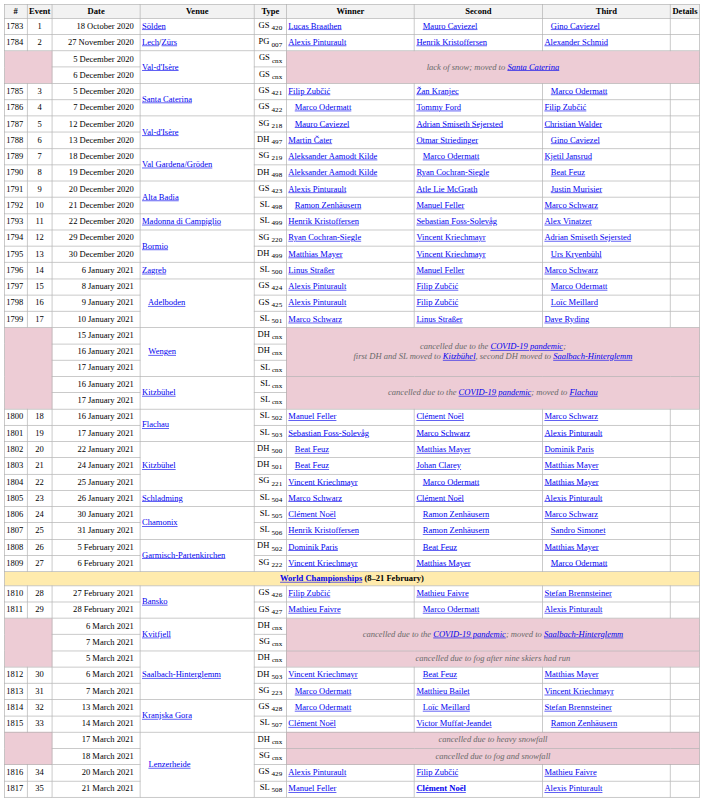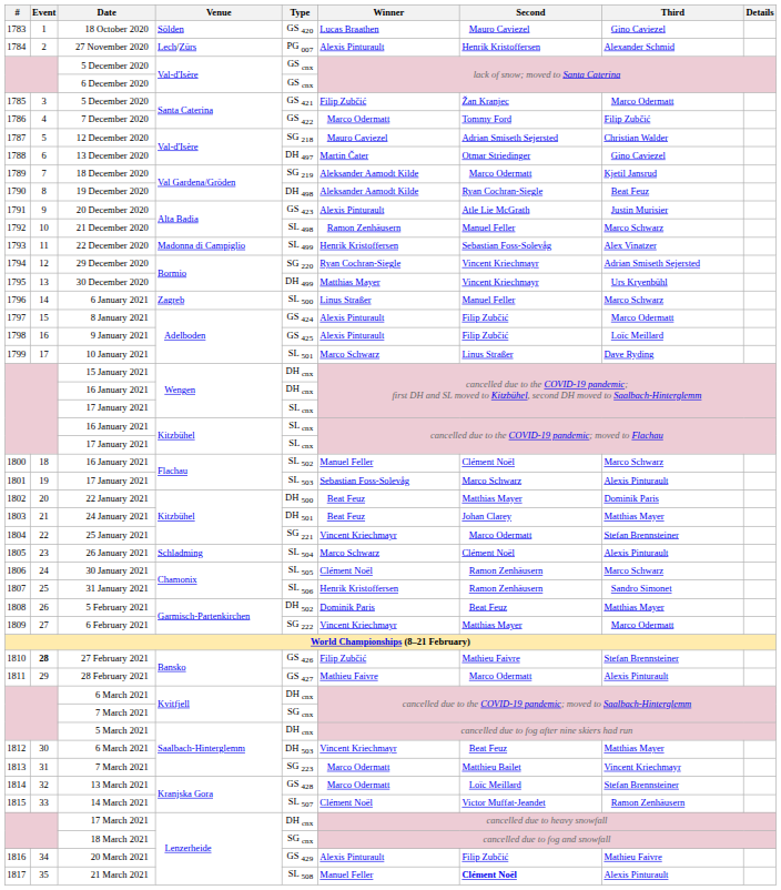25 January 2021 | Third: Matthias Mayer -> Stefan Brennsteiner
27 February 2021 | Event: normal -> bold
